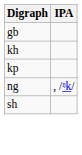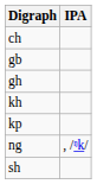+ row: ch
+ row: gh
